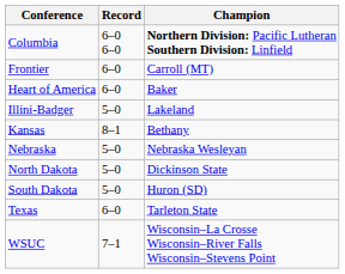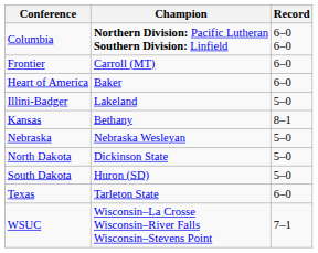columns swapped: Champion <-> Record
